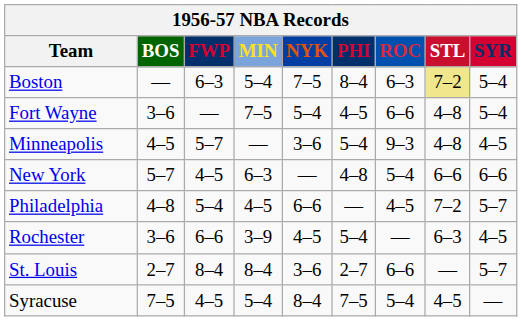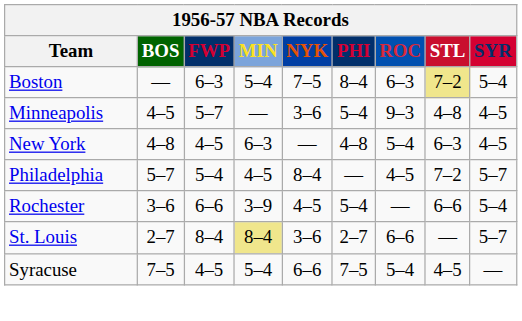- row: Fort Wayne | 3–6 | — | 7–5 | 5–4 | 4–5 | 6–6 | 4–8 | 5–4
New York | BOS: 5–7 -> 4–8
New York | STL: 6–6 -> 6–3
New York | SYR: 6–6 -> 4–5
Philadelphia | BOS: 4–8 -> 5–7
Philadelphia | NYK: 6–6 -> 8–4
Rochester | STL: 6–3 -> 6–6
Rochester | SYR: 4–5 -> 5–4
St. Louis | MIN: no background -> khaki background
Syracuse | NYK: 8–4 -> 6–6
